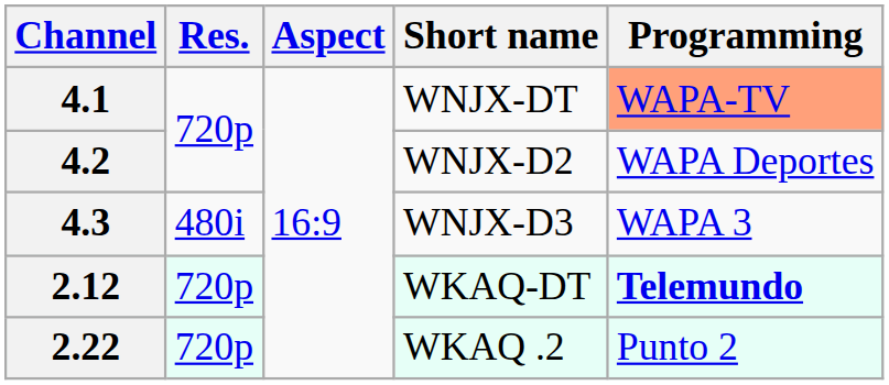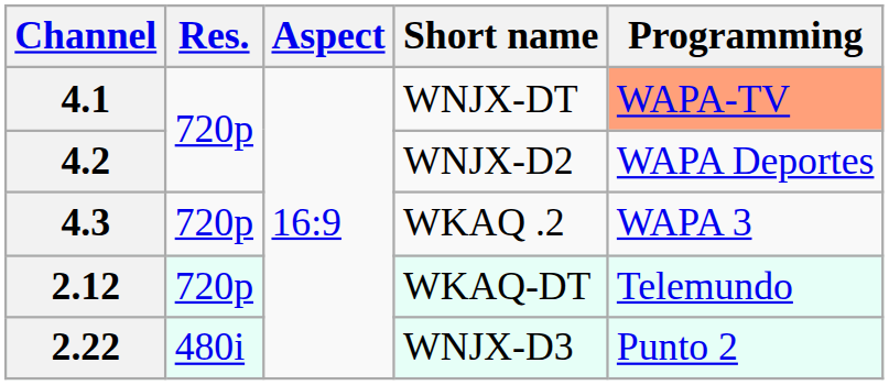4.3 | Res.: 480i -> 720p
4.3 | Short name: WNJX-D3 -> WKAQ .2
2.12 | Programming: bold -> normal
2.22 | Res.: 720p -> 480i
2.22 | Short name: WKAQ .2 -> WNJX-D3
